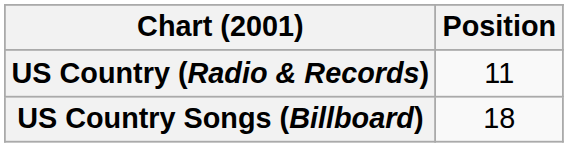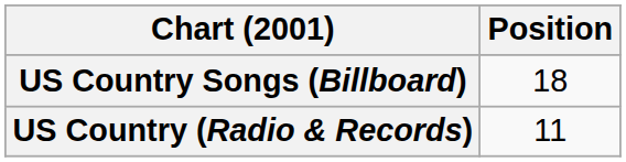rows swapped: US Country Songs (Billboard) <-> US Country (Radio & Records)
